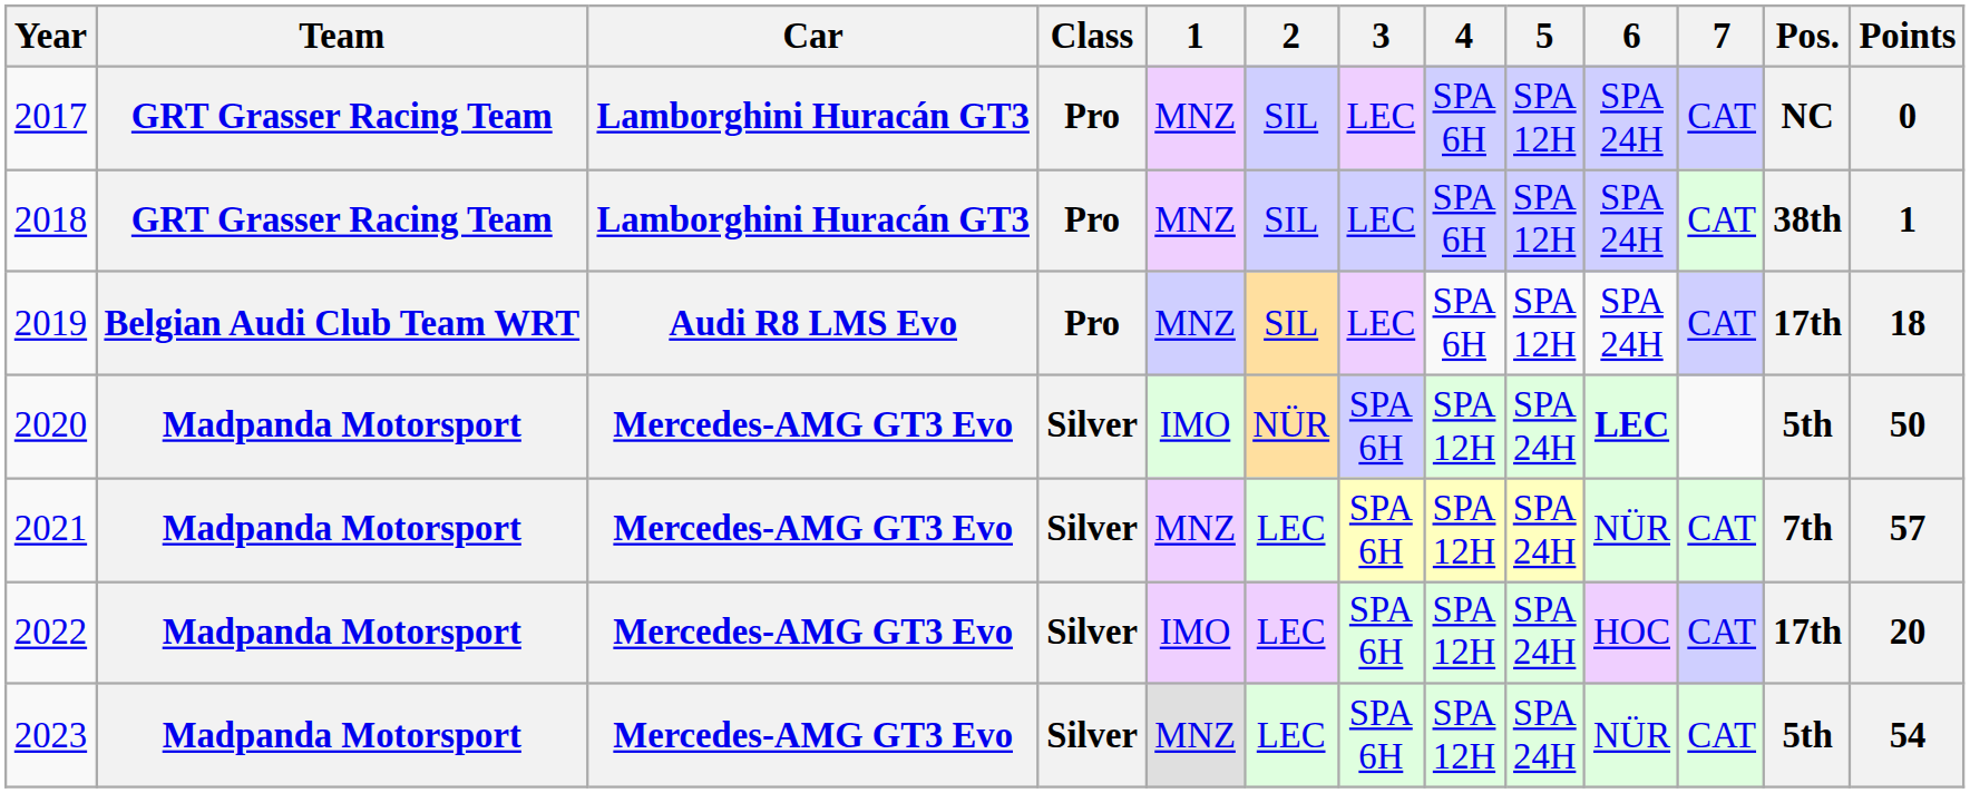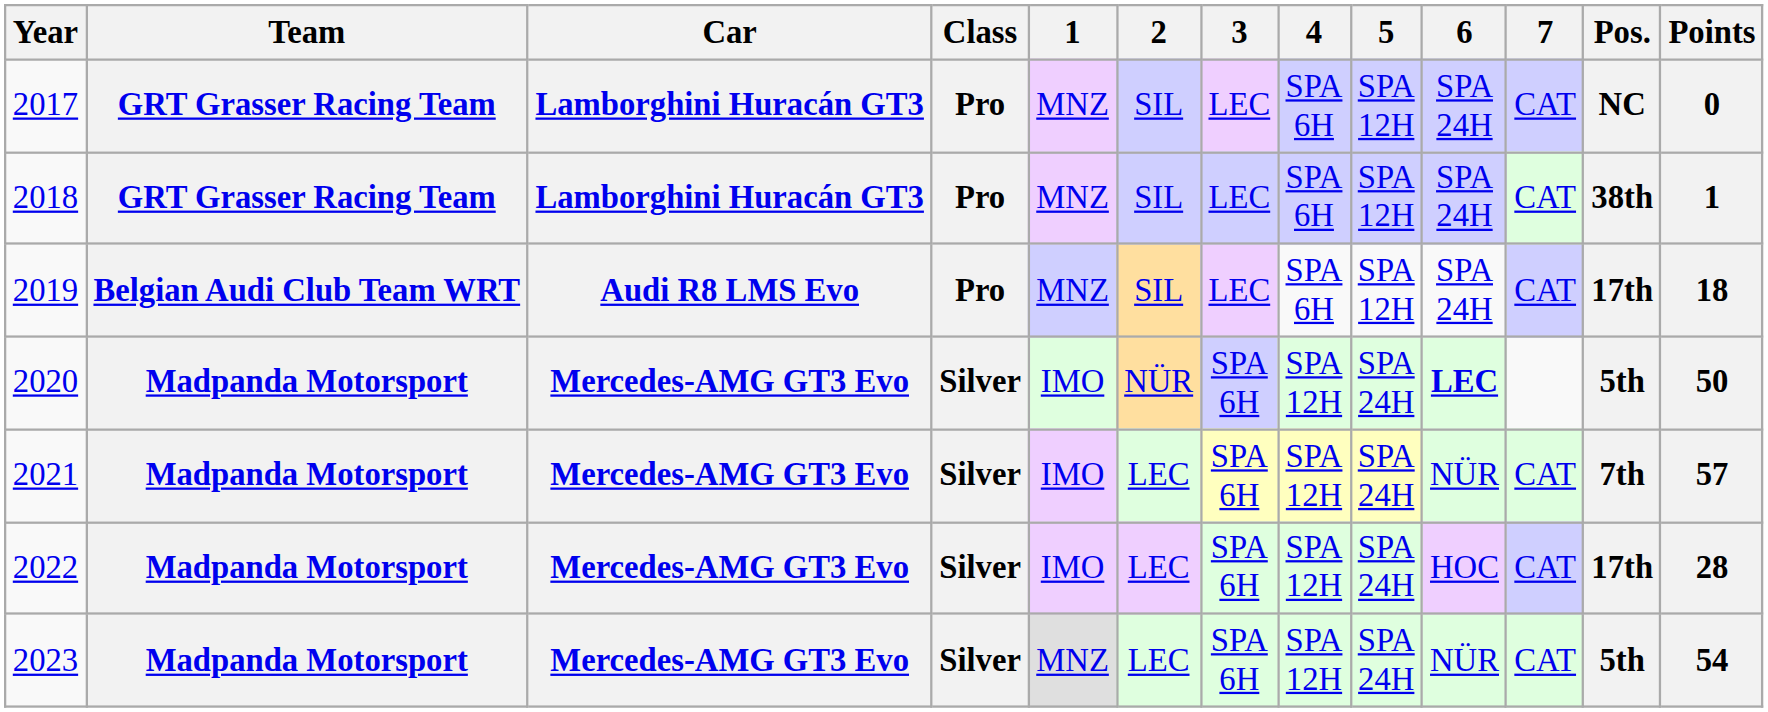2021 | 1: MNZ -> IMO
2022 | Points: 20 -> 28
